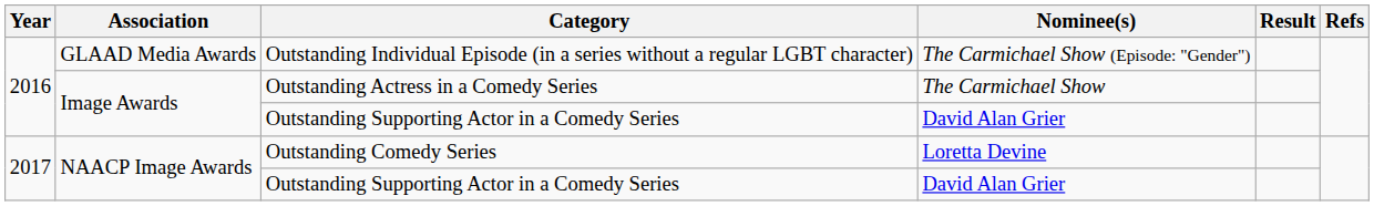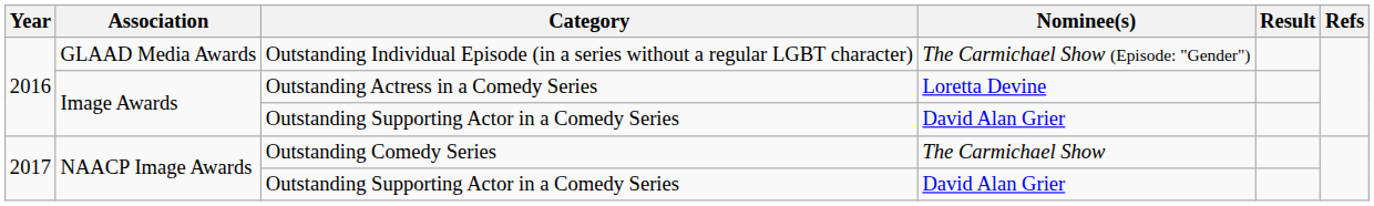Outstanding Actress in a Comedy Series | Nominee(s): The Carmichael Show -> Loretta Devine
Outstanding Comedy Series | Nominee(s): Loretta Devine -> The Carmichael Show
